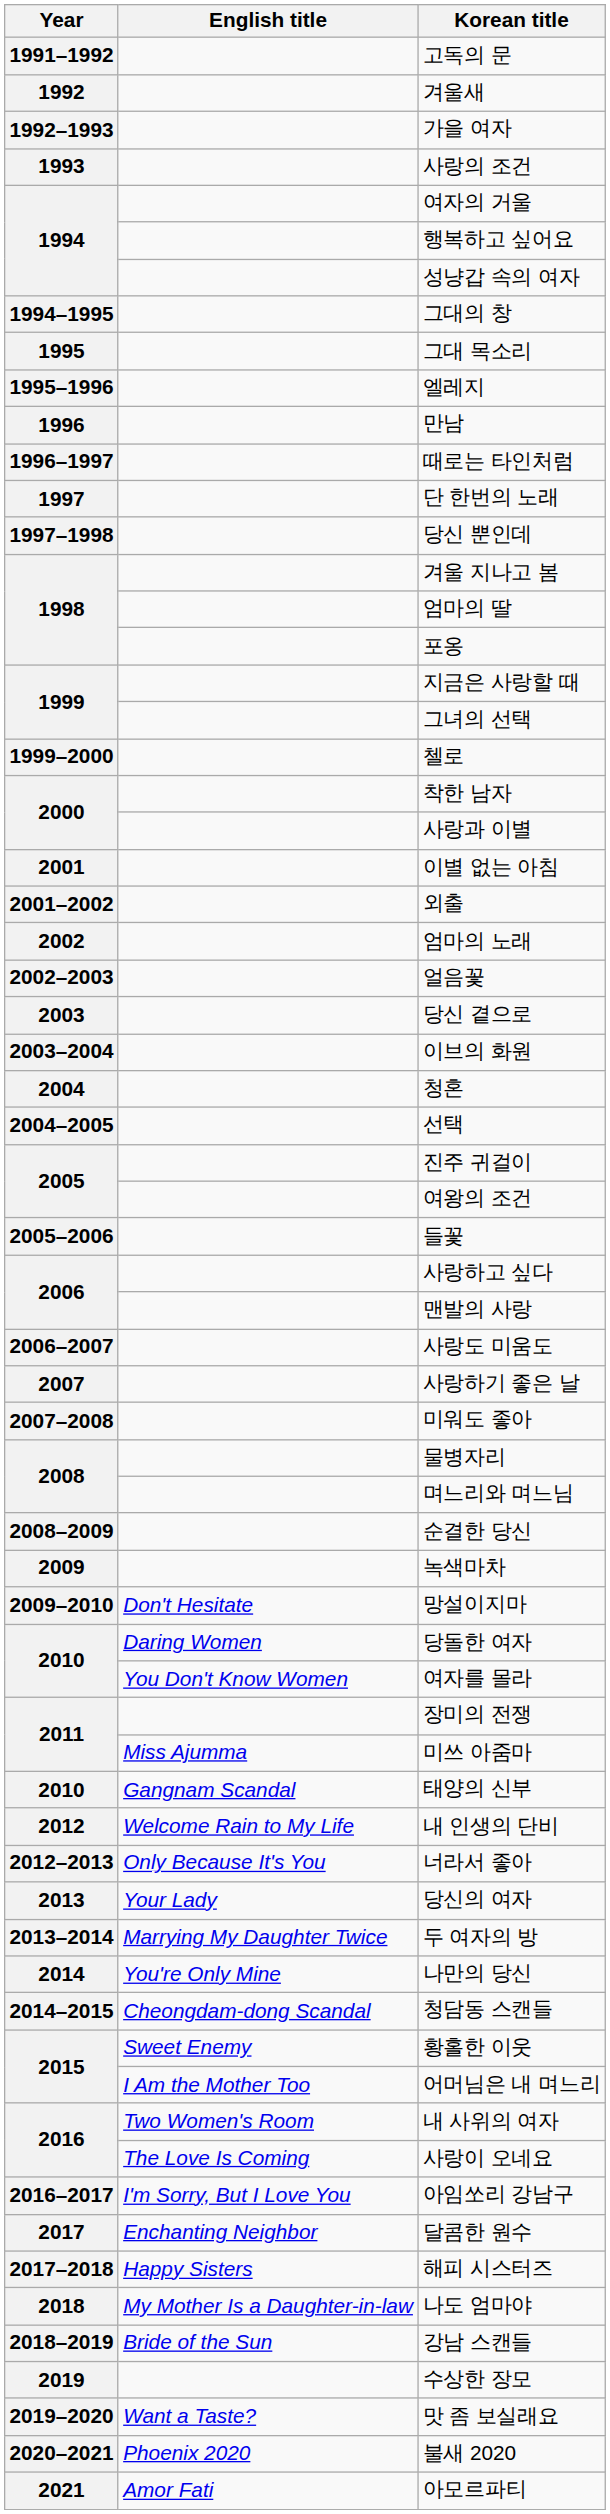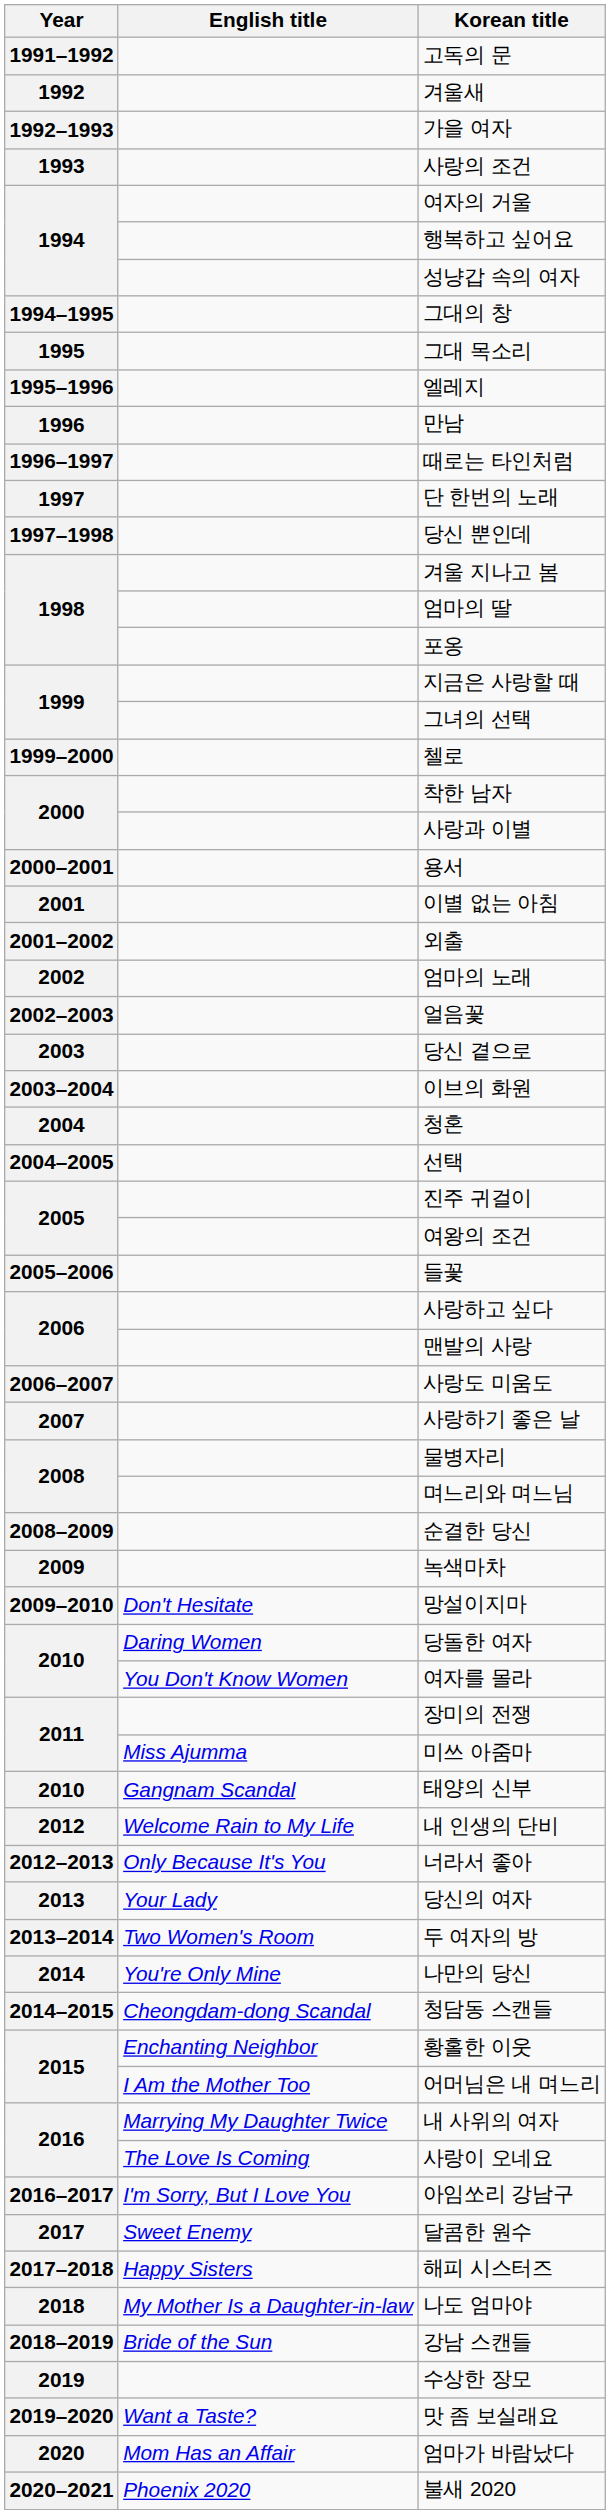+ row: 2000–2001 | 용서
- row: 2007–2008 | 미워도 좋아
두 여자의 방 | English title: Marrying My Daughter Twice -> Two Women's Room
황홀한 이웃 | English title: Sweet Enemy -> Enchanting Neighbor
내 사위의 여자 | English title: Two Women's Room -> Marrying My Daughter Twice
달콤한 원수 | English title: Enchanting Neighbor -> Sweet Enemy
+ row: 2020 | Mom Has an Affair | 엄마가 바람났다
- row: 2021 | Amor Fati | 아모르파티
